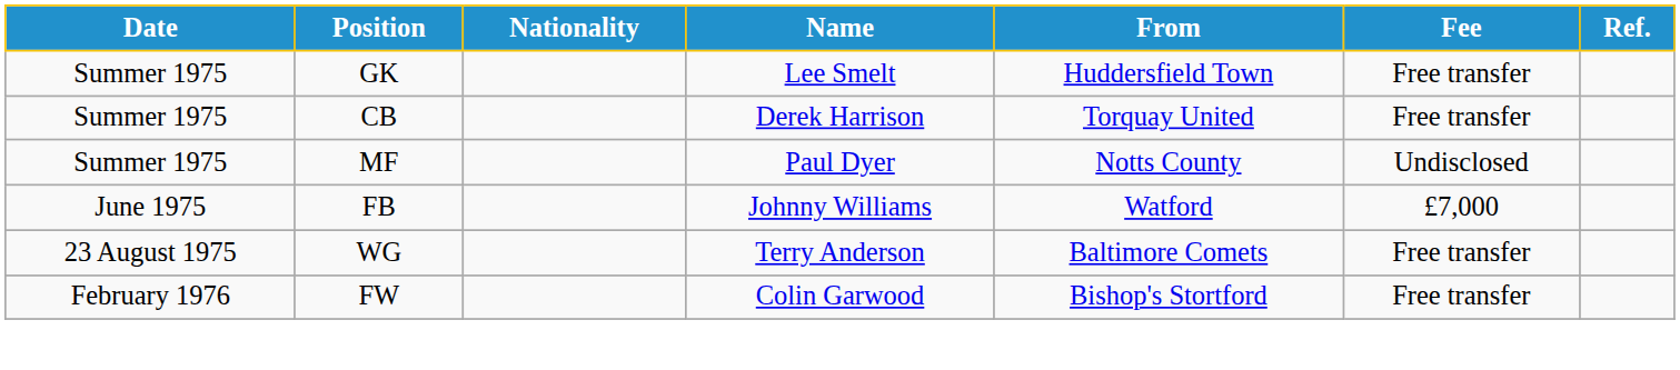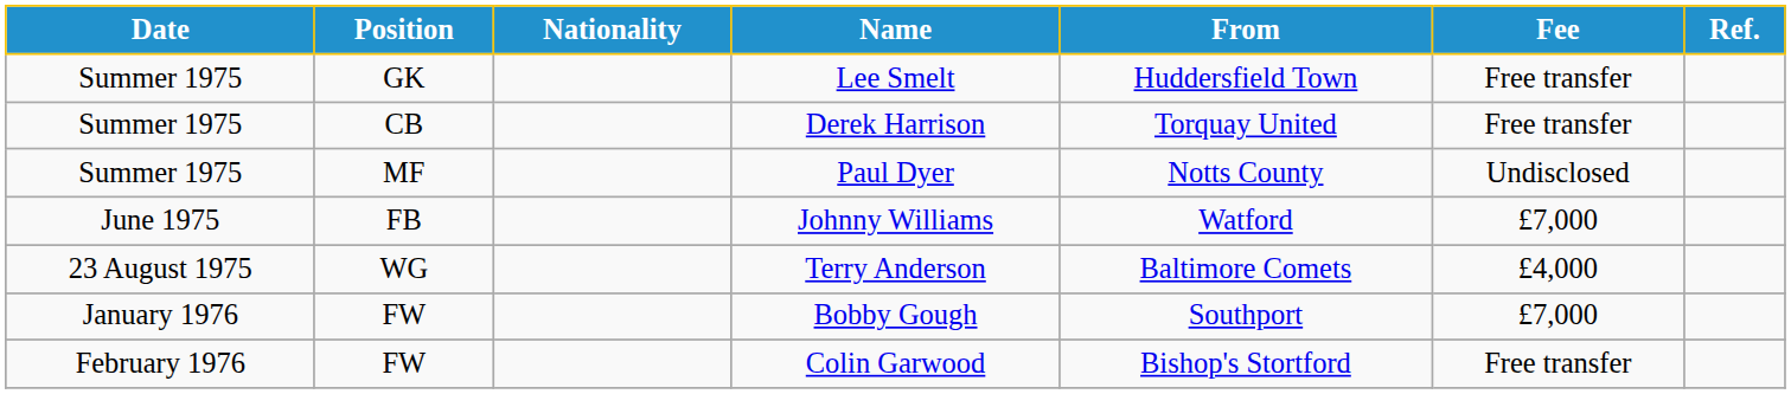Terry Anderson | Fee: Free transfer -> £4,000
+ row: January 1976 | FW | Bobby Gough | Southport | £7,000
